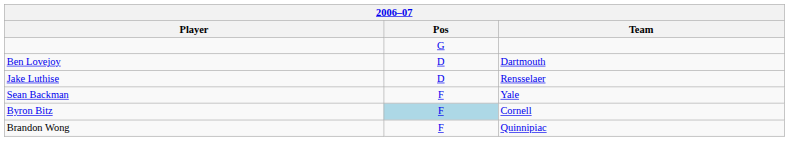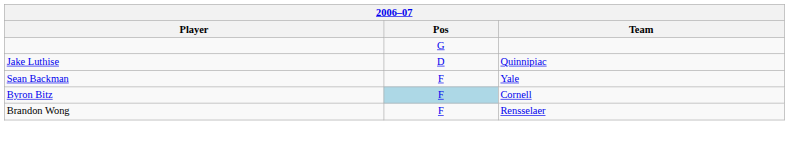- row: Ben Lovejoy | D | Dartmouth
Jake Luthise | Team: Rensselaer -> Quinnipiac
Brandon Wong | Team: Quinnipiac -> Rensselaer
